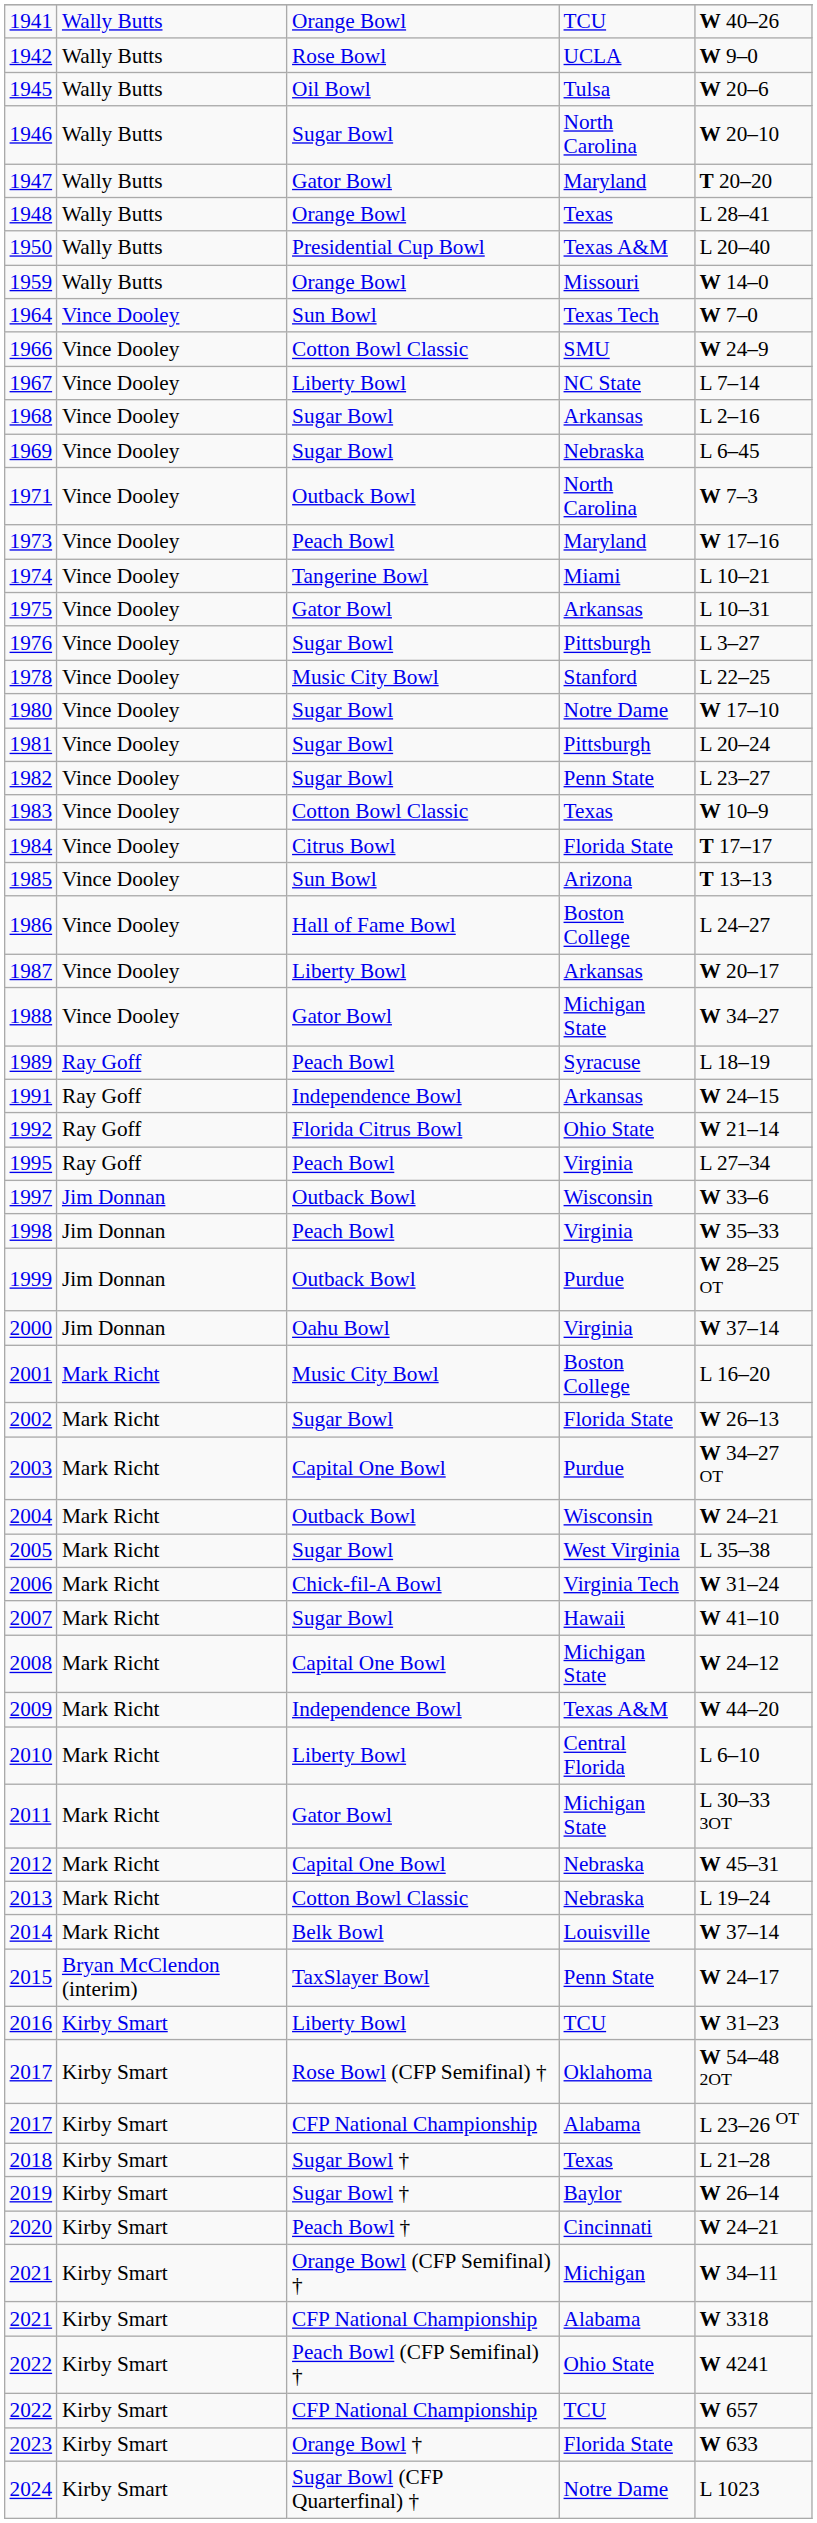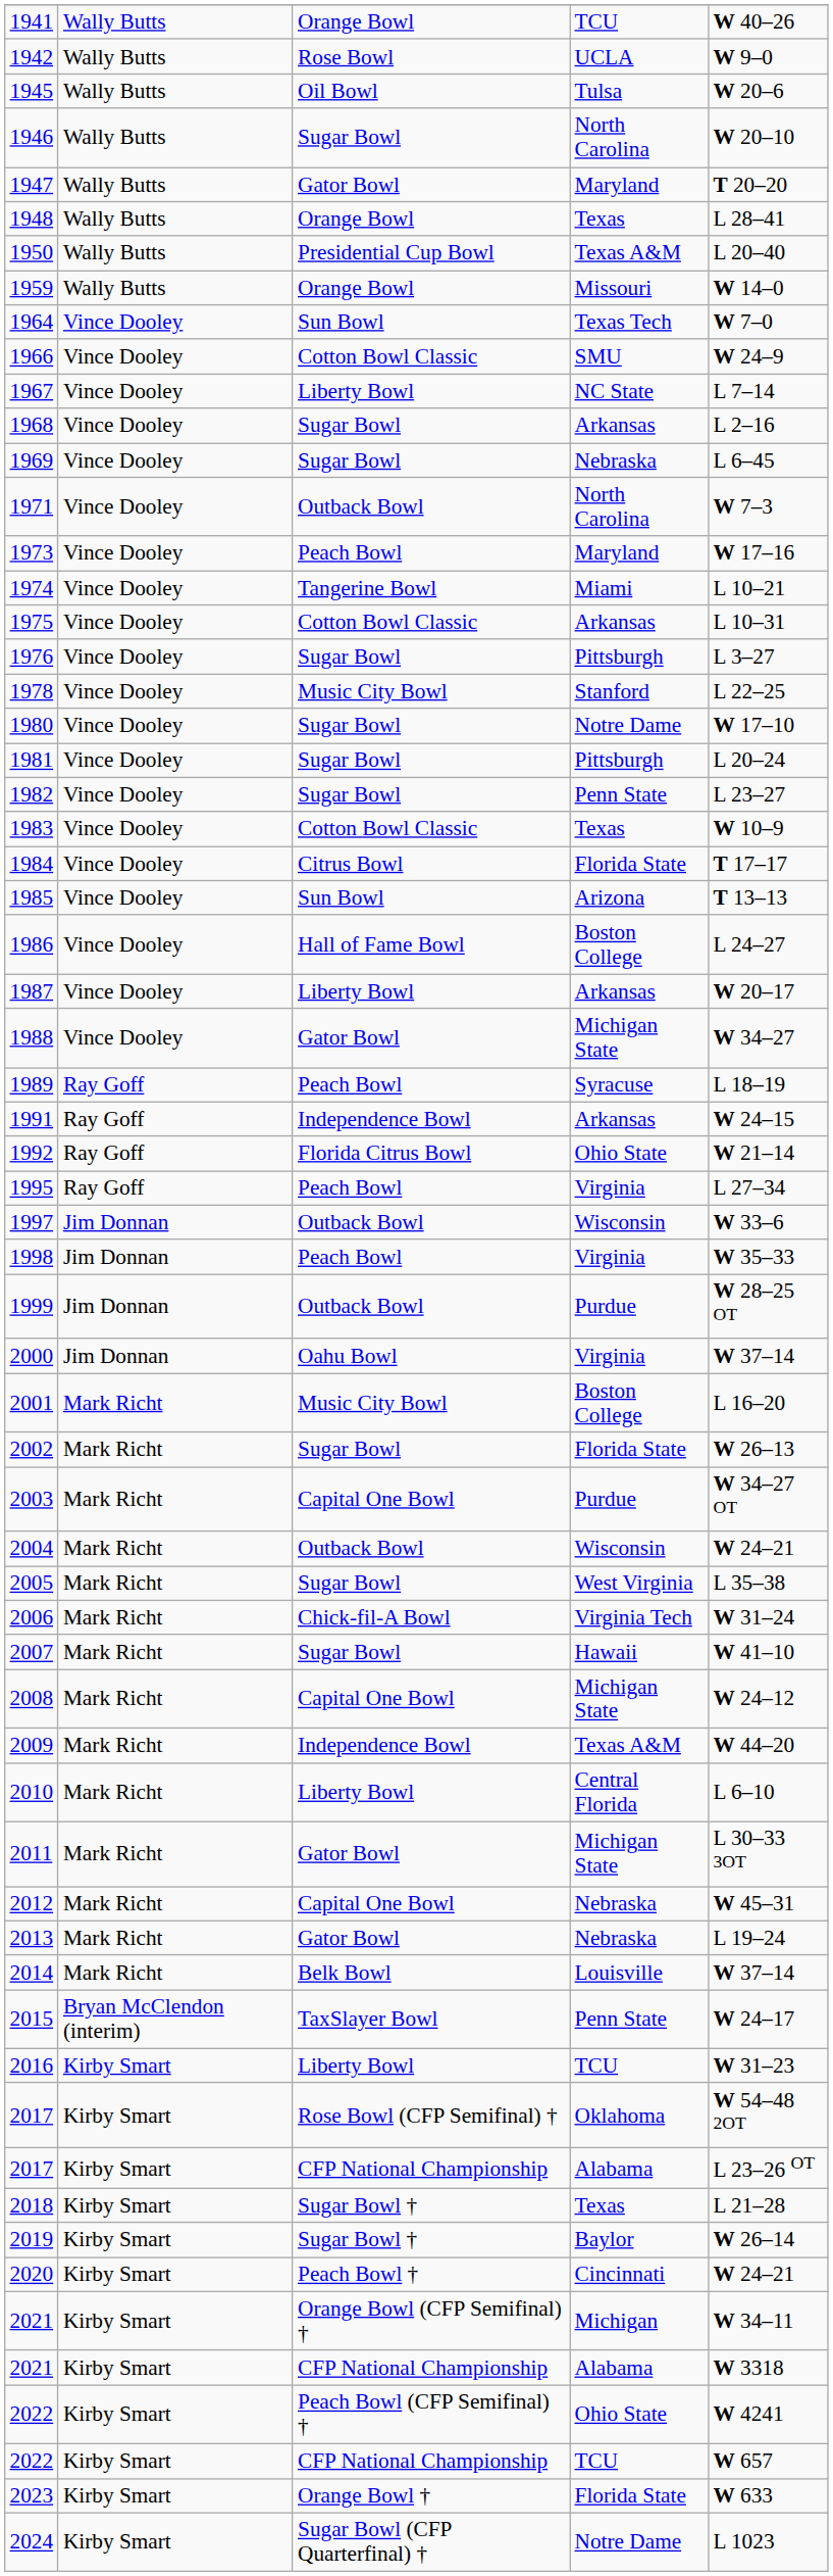1975 | column 3: Gator Bowl -> Cotton Bowl Classic
2013 | column 3: Cotton Bowl Classic -> Gator Bowl
